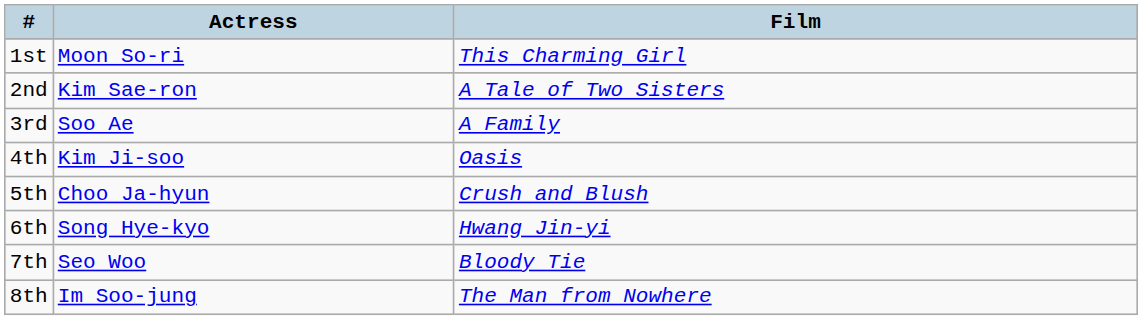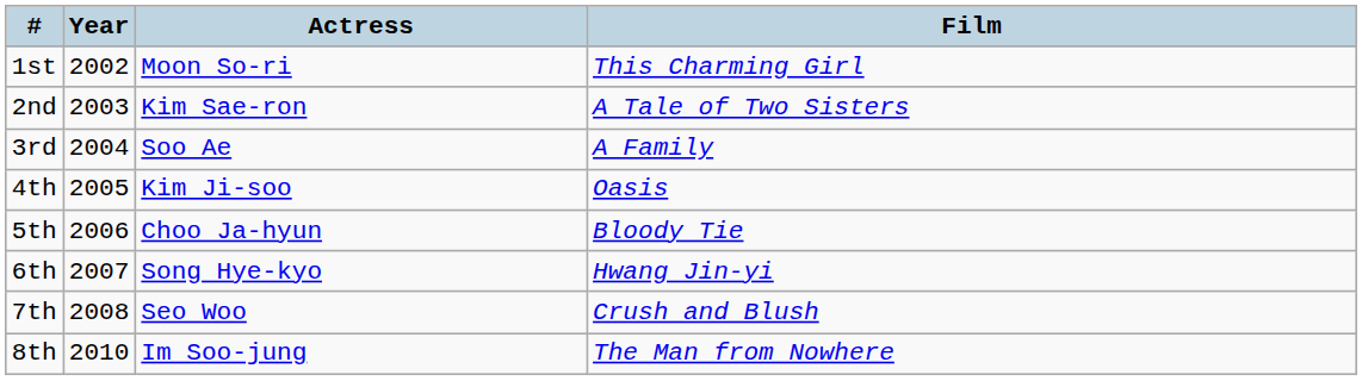+ column: Year | 2002 | 2003 | 2004 | 2005 | 2006 | 2007 | 2008 | 2010
5th | Film: Crush and Blush -> Bloody Tie
7th | Film: Bloody Tie -> Crush and Blush
